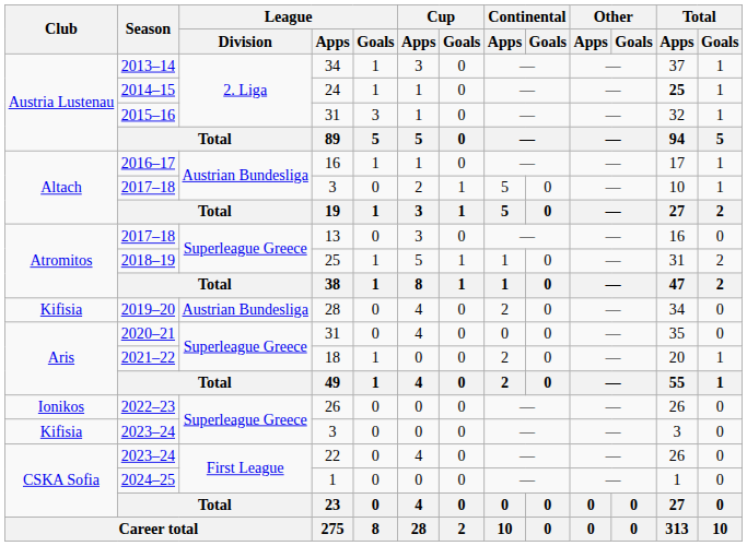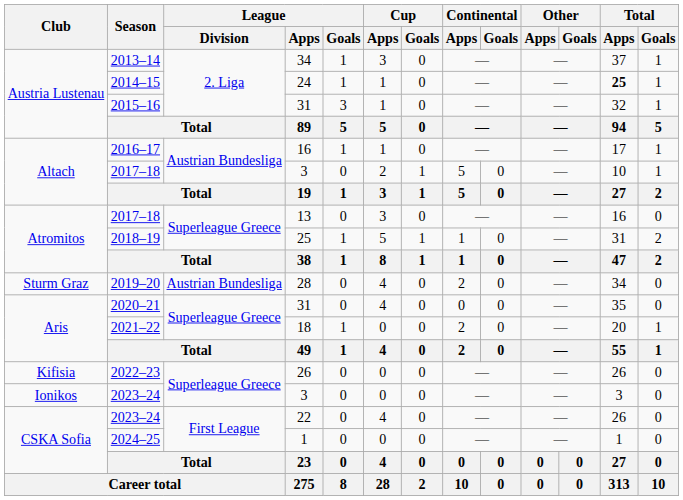2019–20 | Club: Kifisia -> Sturm Graz
2022–23 | Club: Ionikos -> Kifisia
2023–24 / 3 | Club: Kifisia -> Ionikos
